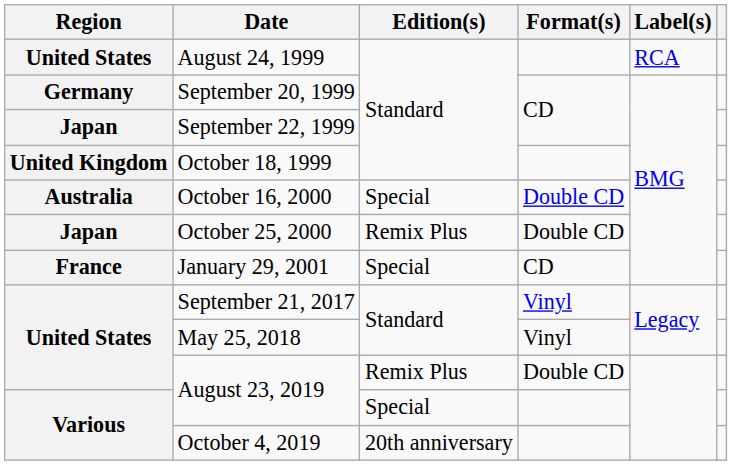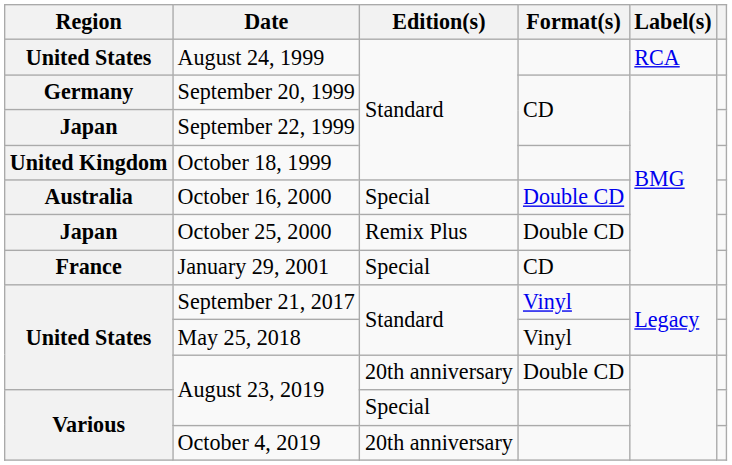United States / August 23, 2019 | Edition(s): Remix Plus -> 20th anniversary
